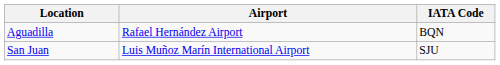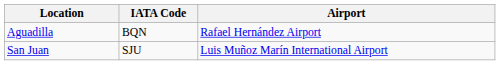columns swapped: Airport <-> IATA Code
